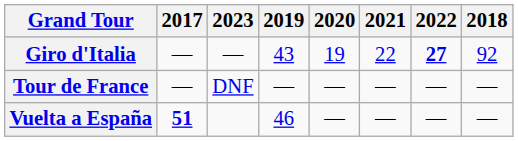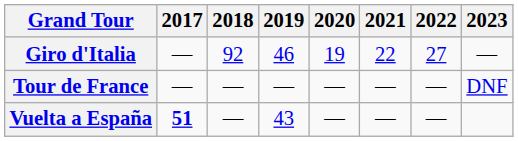columns swapped: 2018 <-> 2023
Giro d'Italia | 2019: 43 -> 46
Giro d'Italia | 2022: bold -> normal
Vuelta a España | 2019: 46 -> 43
